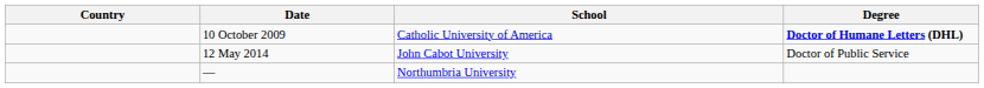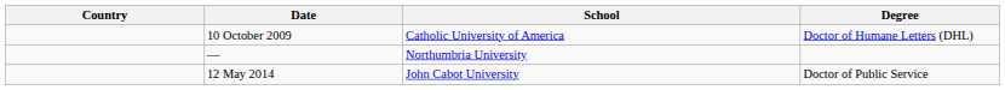10 October 2009 | Degree: bold -> normal
rows swapped: 12 May 2014 <-> —
